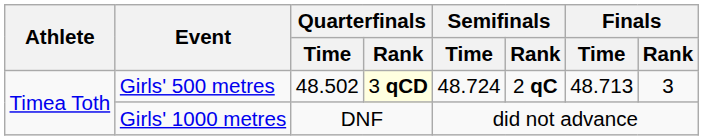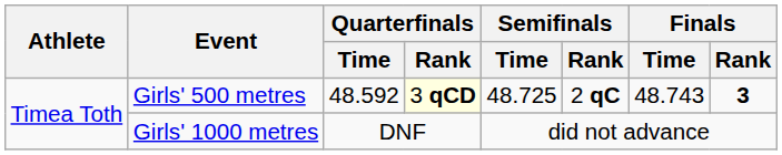Girls' 500 metres | Quarterfinals / Time: 48.502 -> 48.592
Girls' 500 metres | Semifinals / Time: 48.724 -> 48.725
Girls' 500 metres | Finals / Time: 48.713 -> 48.743
Girls' 500 metres | Finals / Rank: normal -> bold
